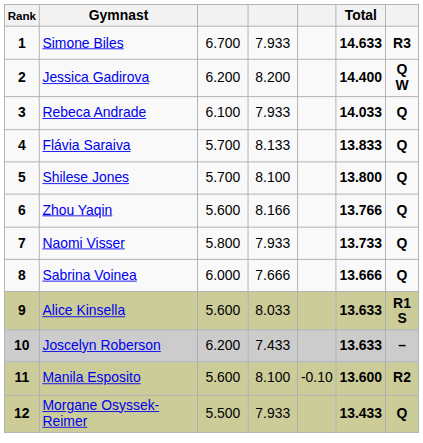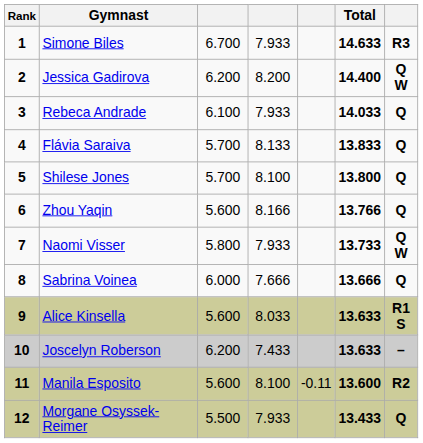Naomi Visser | column 7: Q -> Q W
Manila Esposito | column 5: -0.10 -> -0.11
